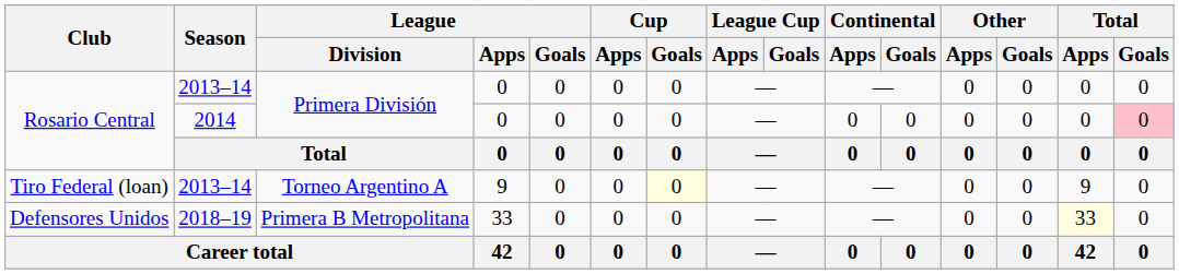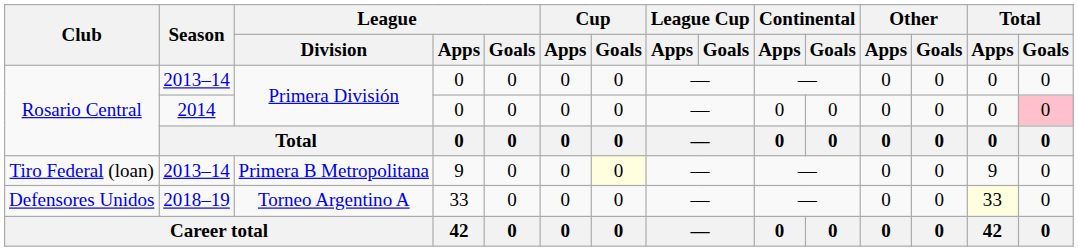Tiro Federal (loan) | League / Division: Torneo Argentino A -> Primera B Metropolitana
Defensores Unidos | League / Division: Primera B Metropolitana -> Torneo Argentino A
